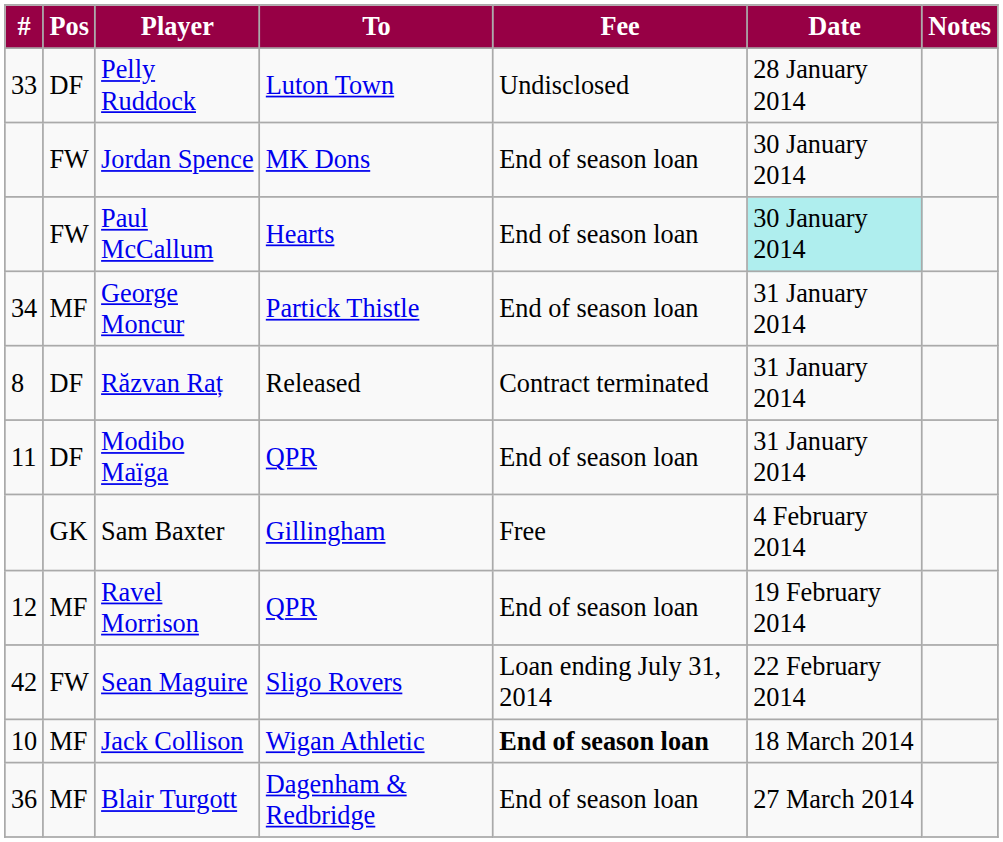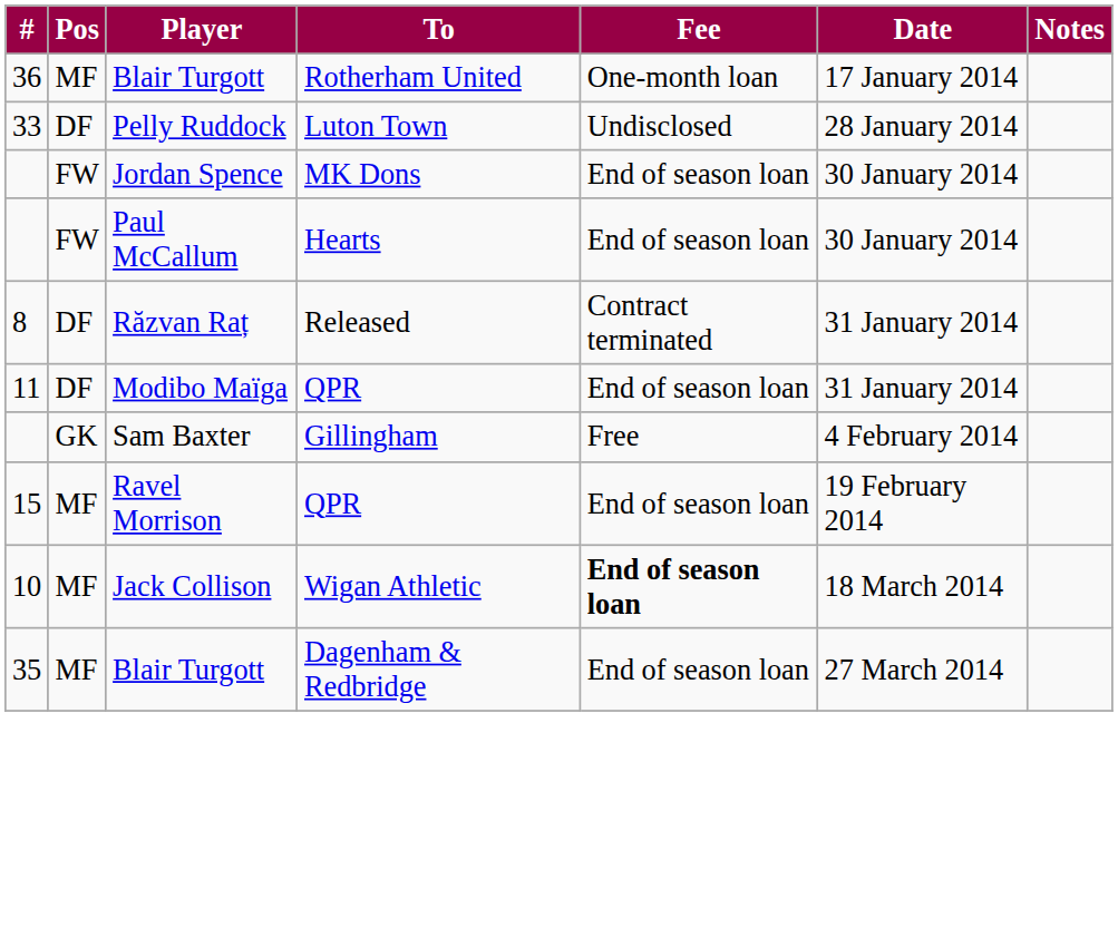+ row: 36 | MF | Blair Turgott | Rotherham United | One-month loan | 17 January 2014
Paul McCallum | Date: paleturquoise background -> no background
- row: 34 | MF | George Moncur | Partick Thistle | End of season loan | 31 January 2014
Ravel Morrison | #: 12 -> 15
- row: 42 | FW | Sean Maguire | Sligo Rovers | Loan ending July 31, 2014 | 22 February 2014
Blair Turgott / Dagenham & Redbridge | #: 36 -> 35
